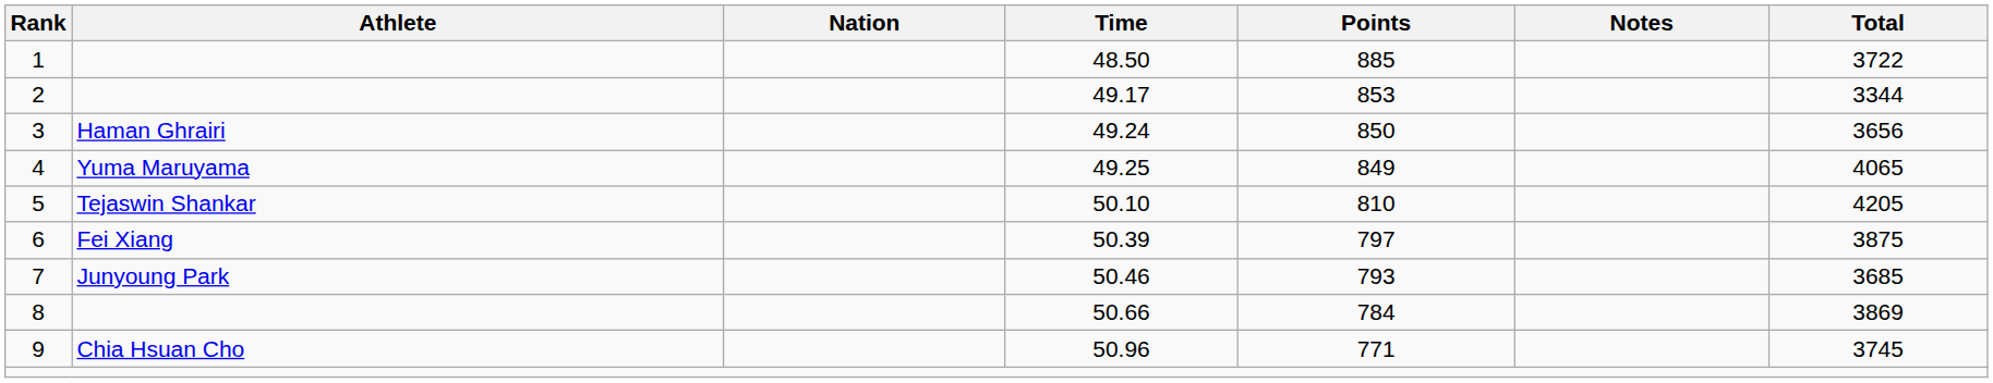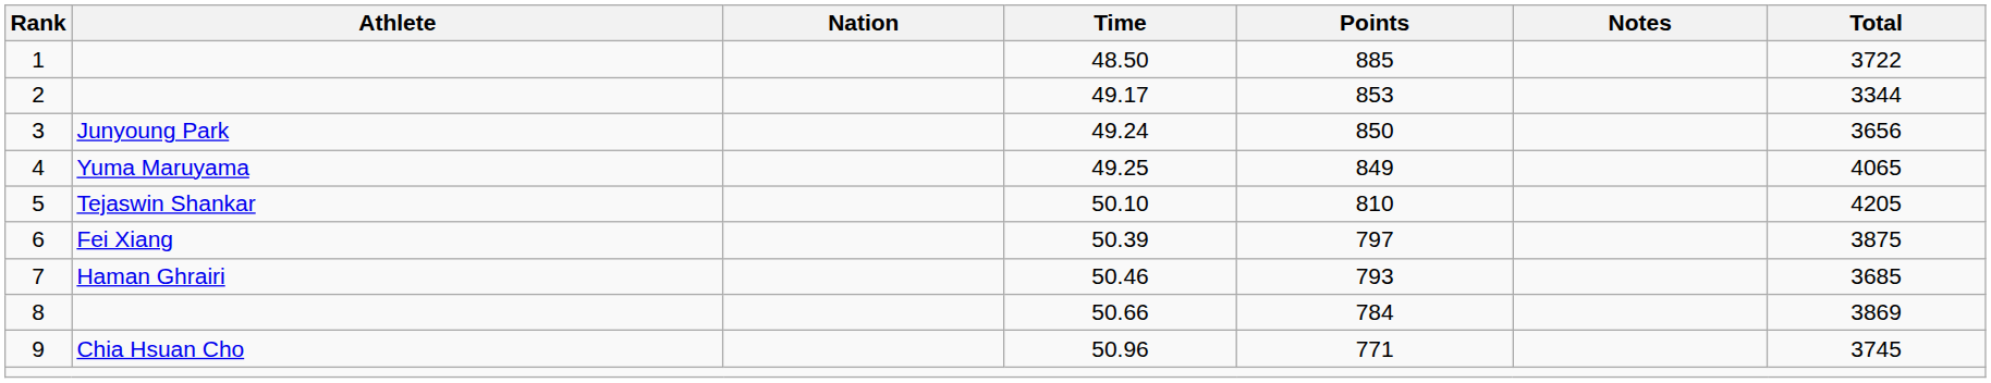3 | Athlete: Haman Ghrairi -> Junyoung Park
7 | Athlete: Junyoung Park -> Haman Ghrairi
